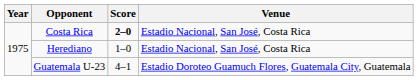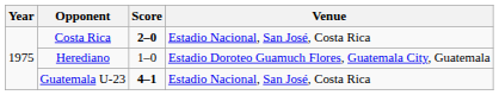Herediano | Venue: Estadio Nacional, San José, Costa Rica -> Estadio Doroteo Guamuch Flores, Guatemala City, Guatemala
Guatemala U-23 | Score: normal -> bold
Guatemala U-23 | Venue: Estadio Doroteo Guamuch Flores, Guatemala City, Guatemala -> Estadio Nacional, San José, Costa Rica
